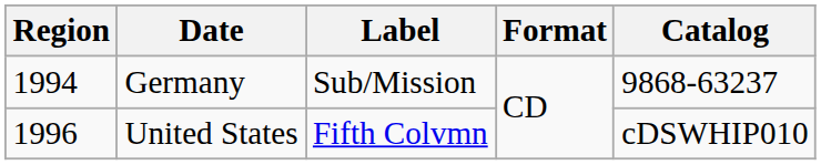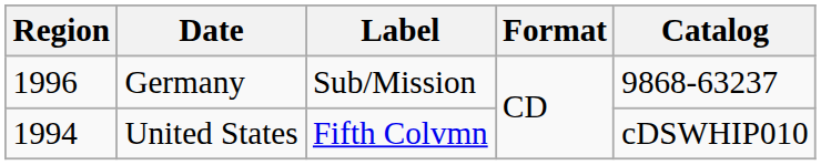Germany | Region: 1994 -> 1996
United States | Region: 1996 -> 1994
